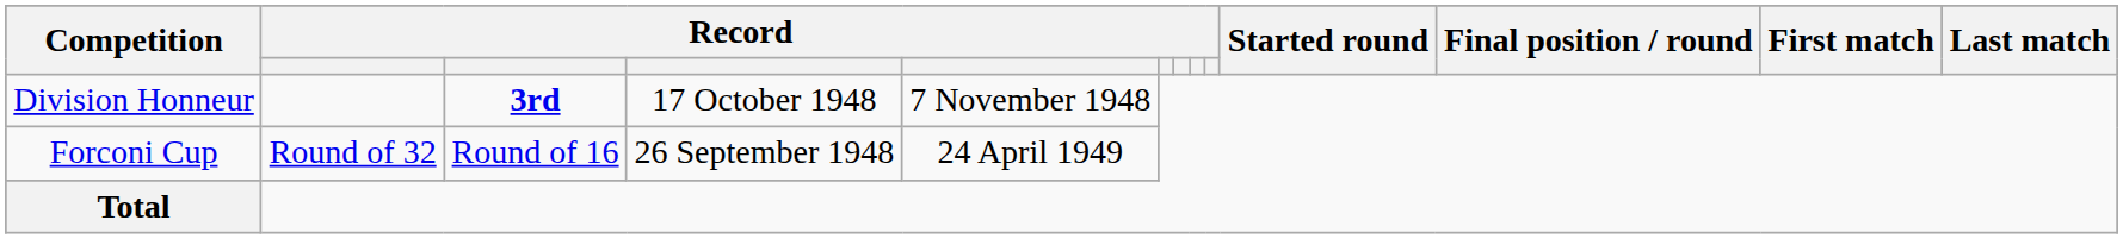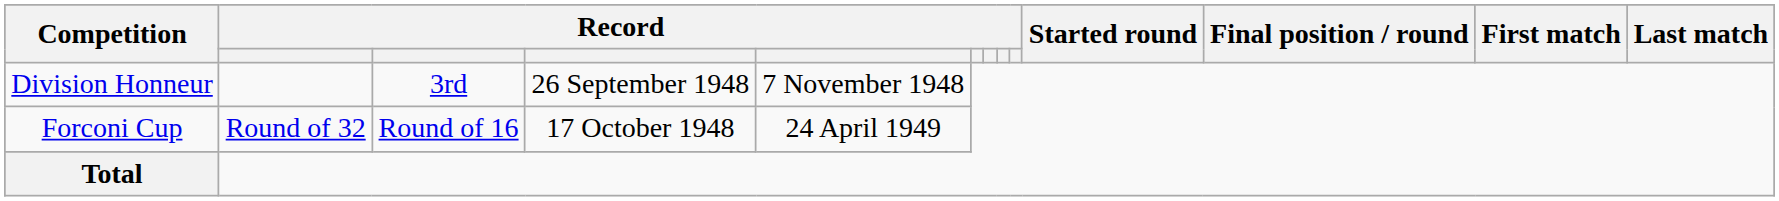Division Honneur | column 3: bold -> normal
Division Honneur | column 4: 17 October 1948 -> 26 September 1948
Forconi Cup | column 4: 26 September 1948 -> 17 October 1948
